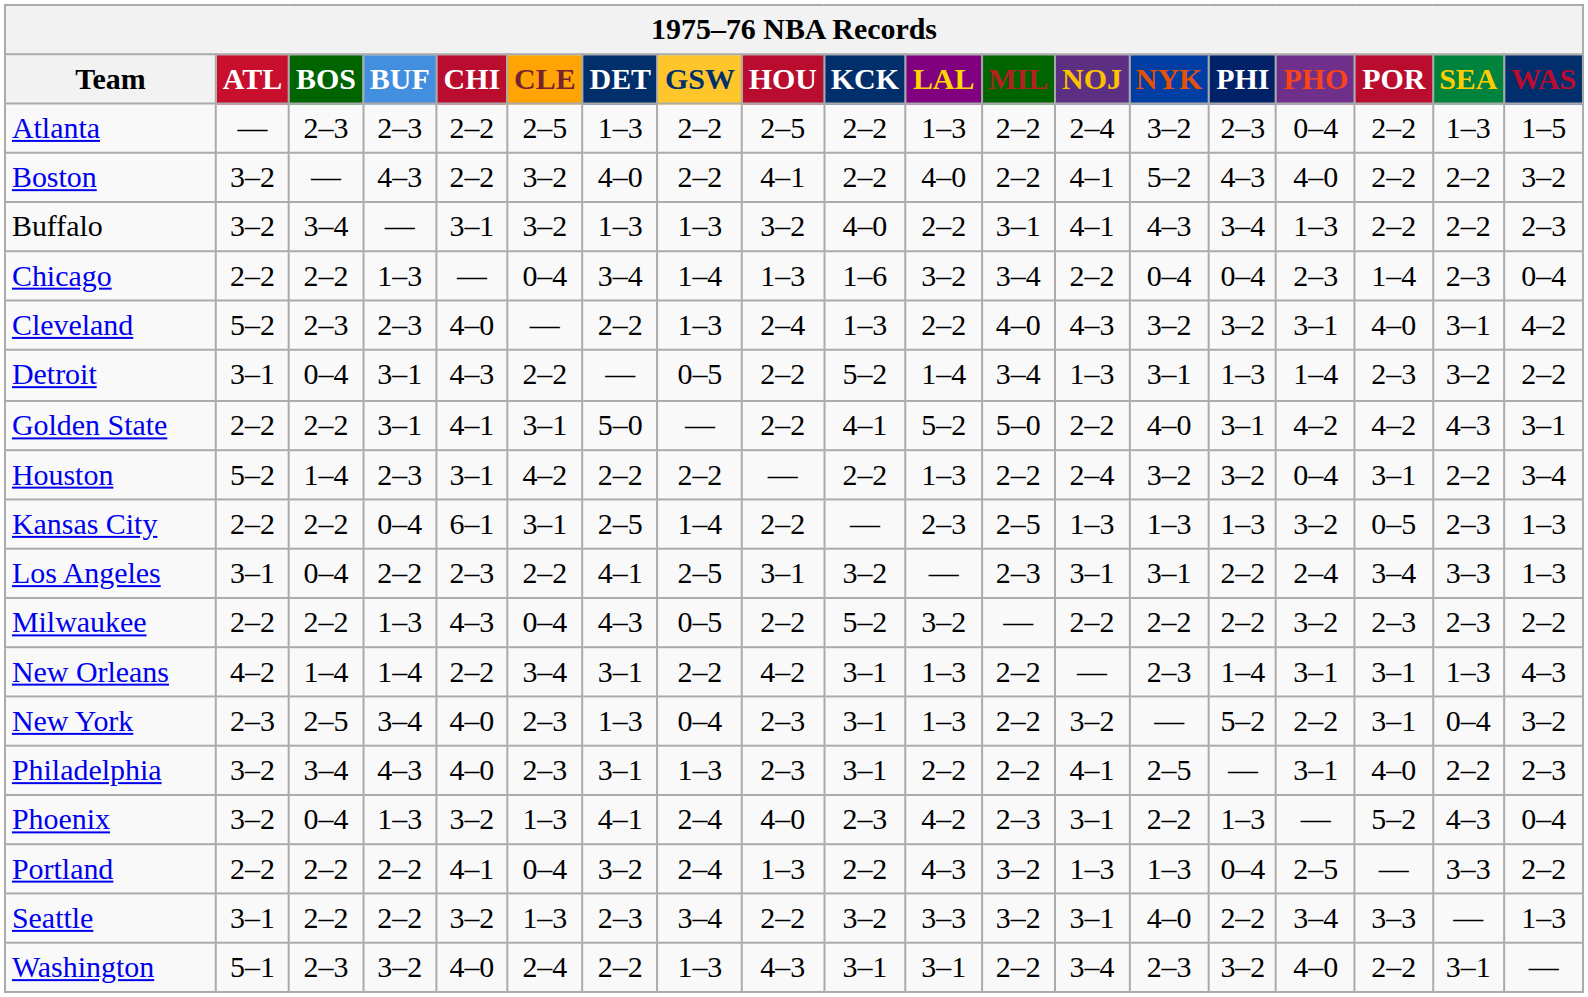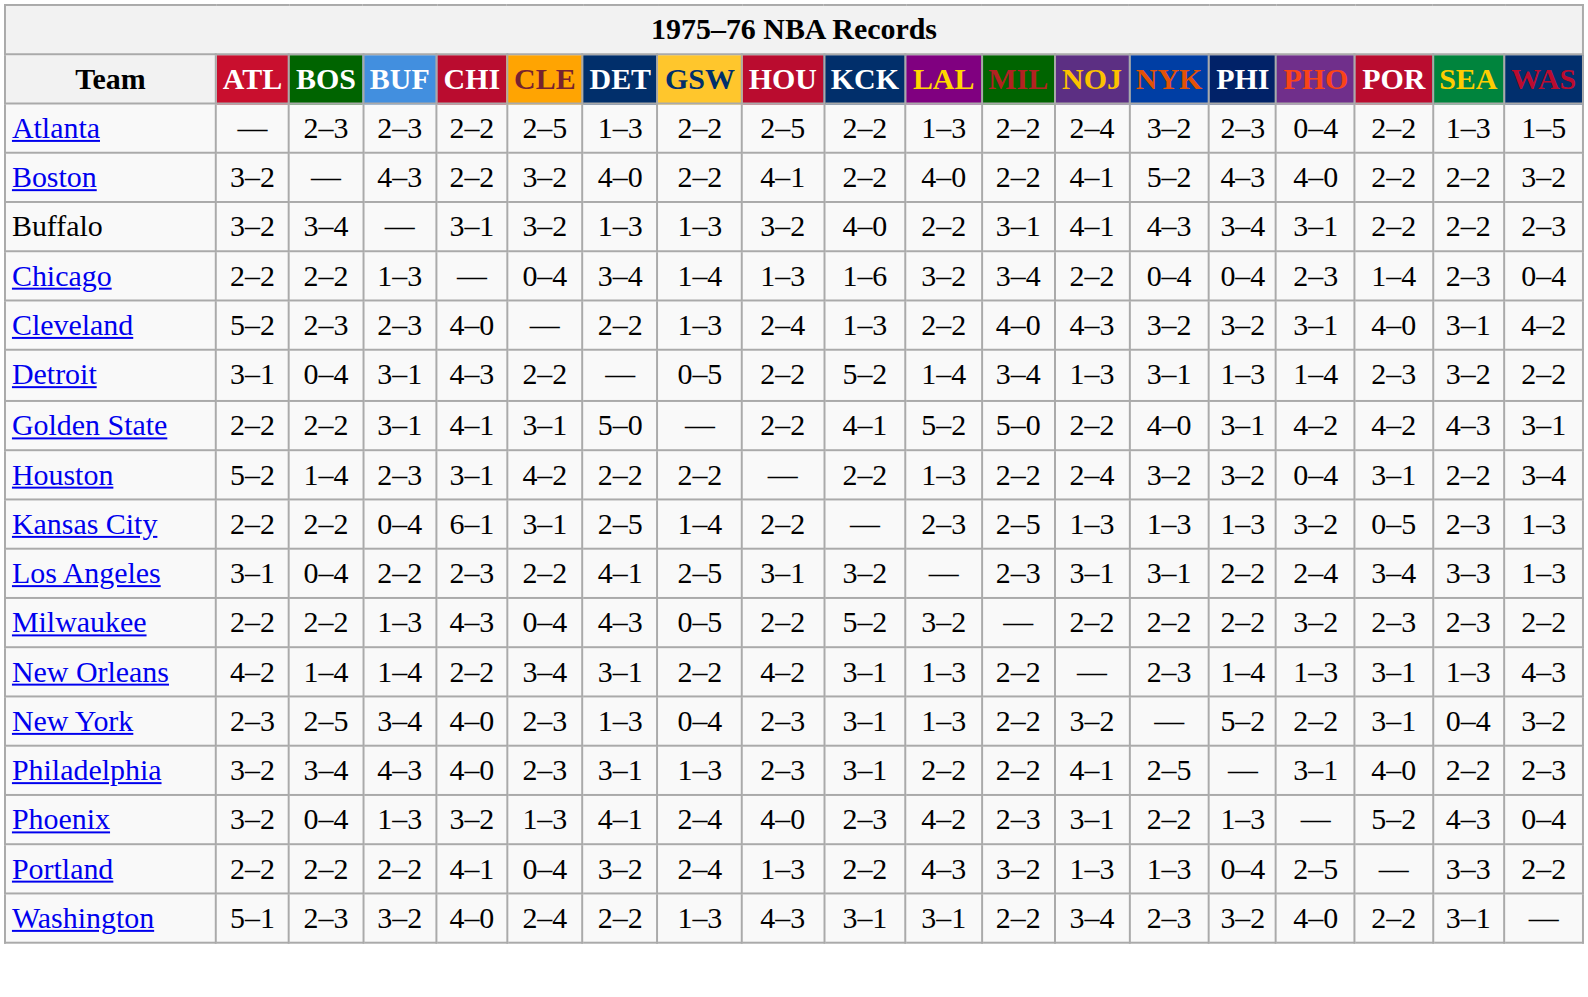Buffalo | PHO: 1–3 -> 3–1
New Orleans | PHO: 3–1 -> 1–3
- row: Seattle | 3–1 | 2–2 | 2–2 | 3–2 | 1–3 | 2–3 | 3–4 | 2–2 | 3–2 | 3–3 | 3–2 | 3–1 | 4–0 | 2–2 | 3–4 | 3–3 | — | 1–3
